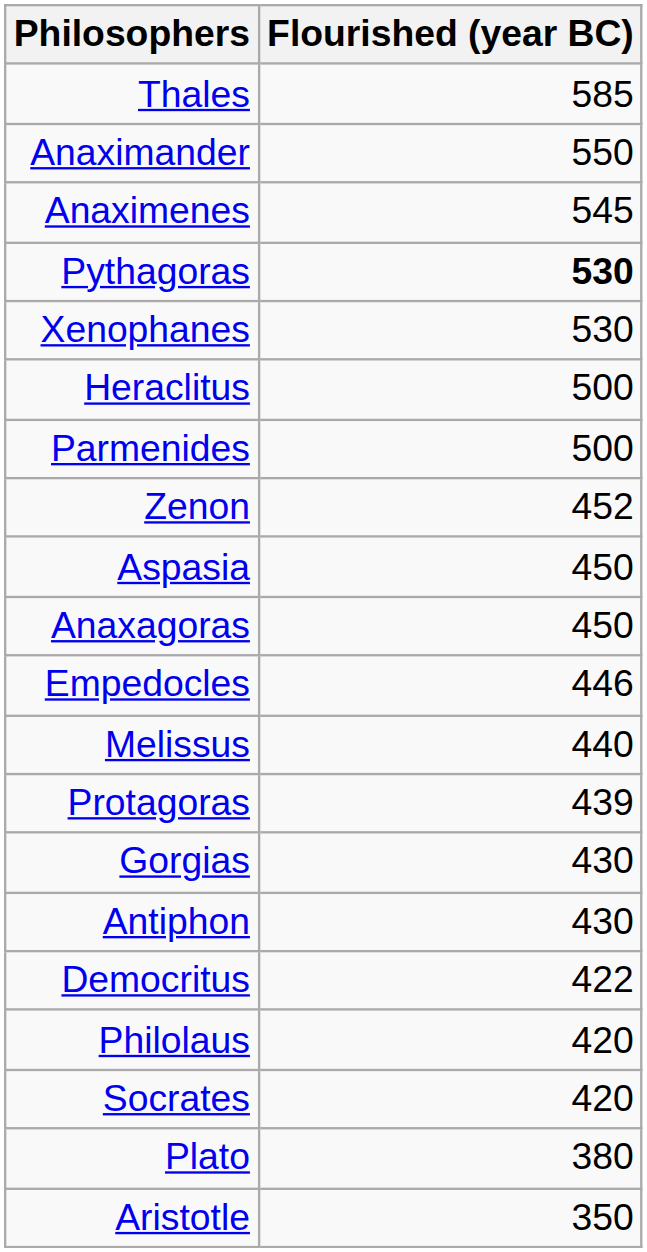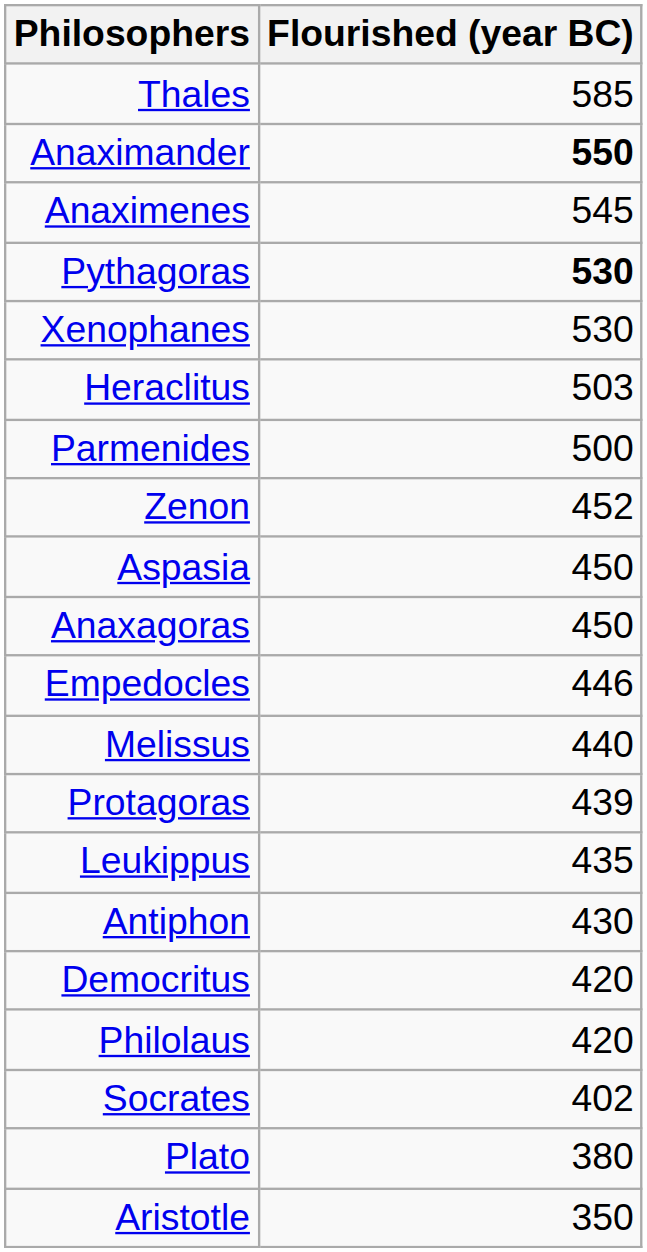Anaximander | Flourished (year BC): normal -> bold
Heraclitus | Flourished (year BC): 500 -> 503
+ row: Leukippus | 435
- row: Gorgias | 430
Democritus | Flourished (year BC): 422 -> 420
Socrates | Flourished (year BC): 420 -> 402
